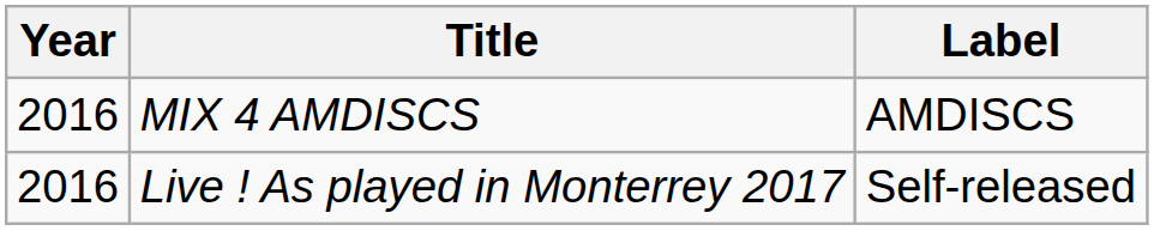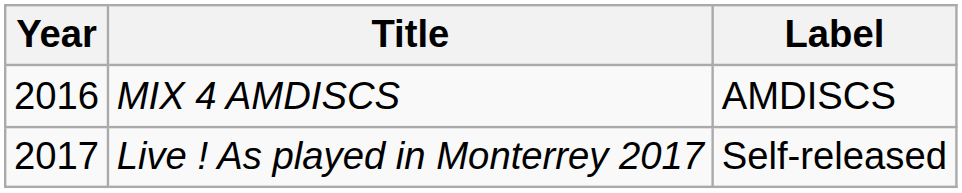Live ! As played in Monterrey 2017 | Year: 2016 -> 2017
